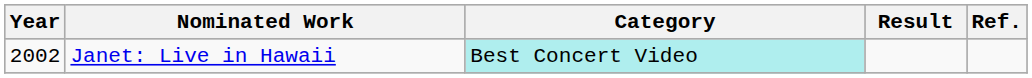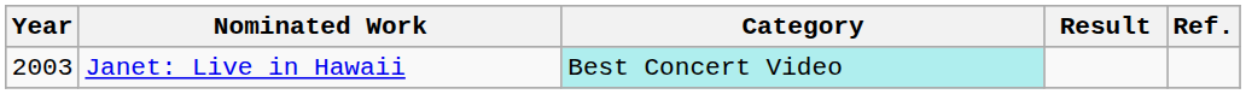Janet: Live in Hawaii | Year: 2002 -> 2003
